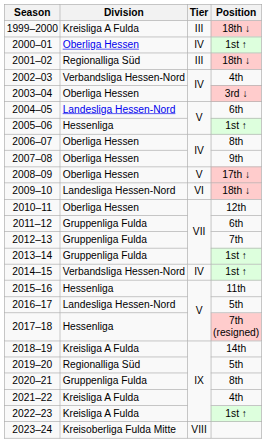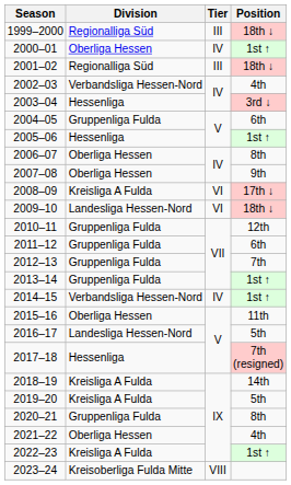1999–2000 | Division: Kreisliga A Fulda -> Regionalliga Süd
2003–04 | Division: Oberliga Hessen -> Hessenliga
2004–05 | Division: Landesliga Hessen-Nord -> Gruppenliga Fulda
2008–09 | Division: Oberliga Hessen -> Kreisliga A Fulda
2008–09 | Tier: V -> VI
2010–11 | Division: Oberliga Hessen -> Gruppenliga Fulda
2015–16 | Division: Hessenliga -> Oberliga Hessen
2019–20 | Division: Regionalliga Süd -> Kreisliga A Fulda
2021–22 | Division: Kreisliga A Fulda -> Oberliga Hessen
